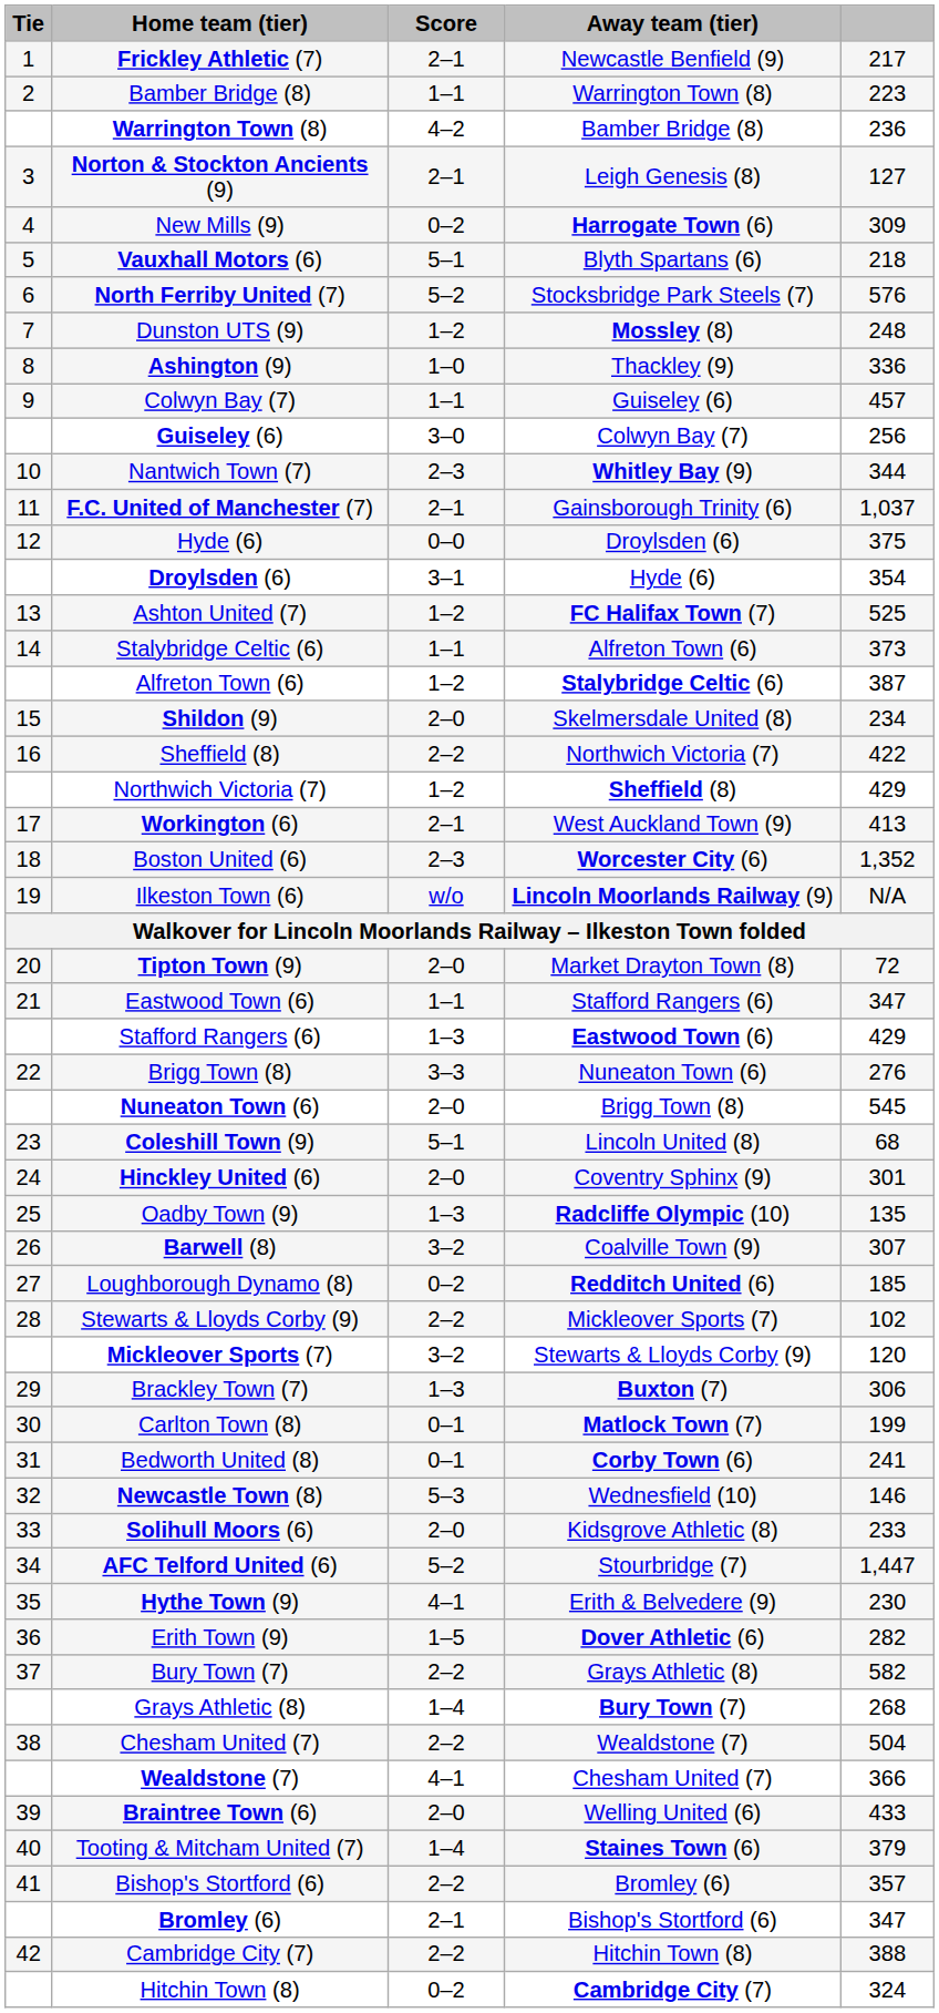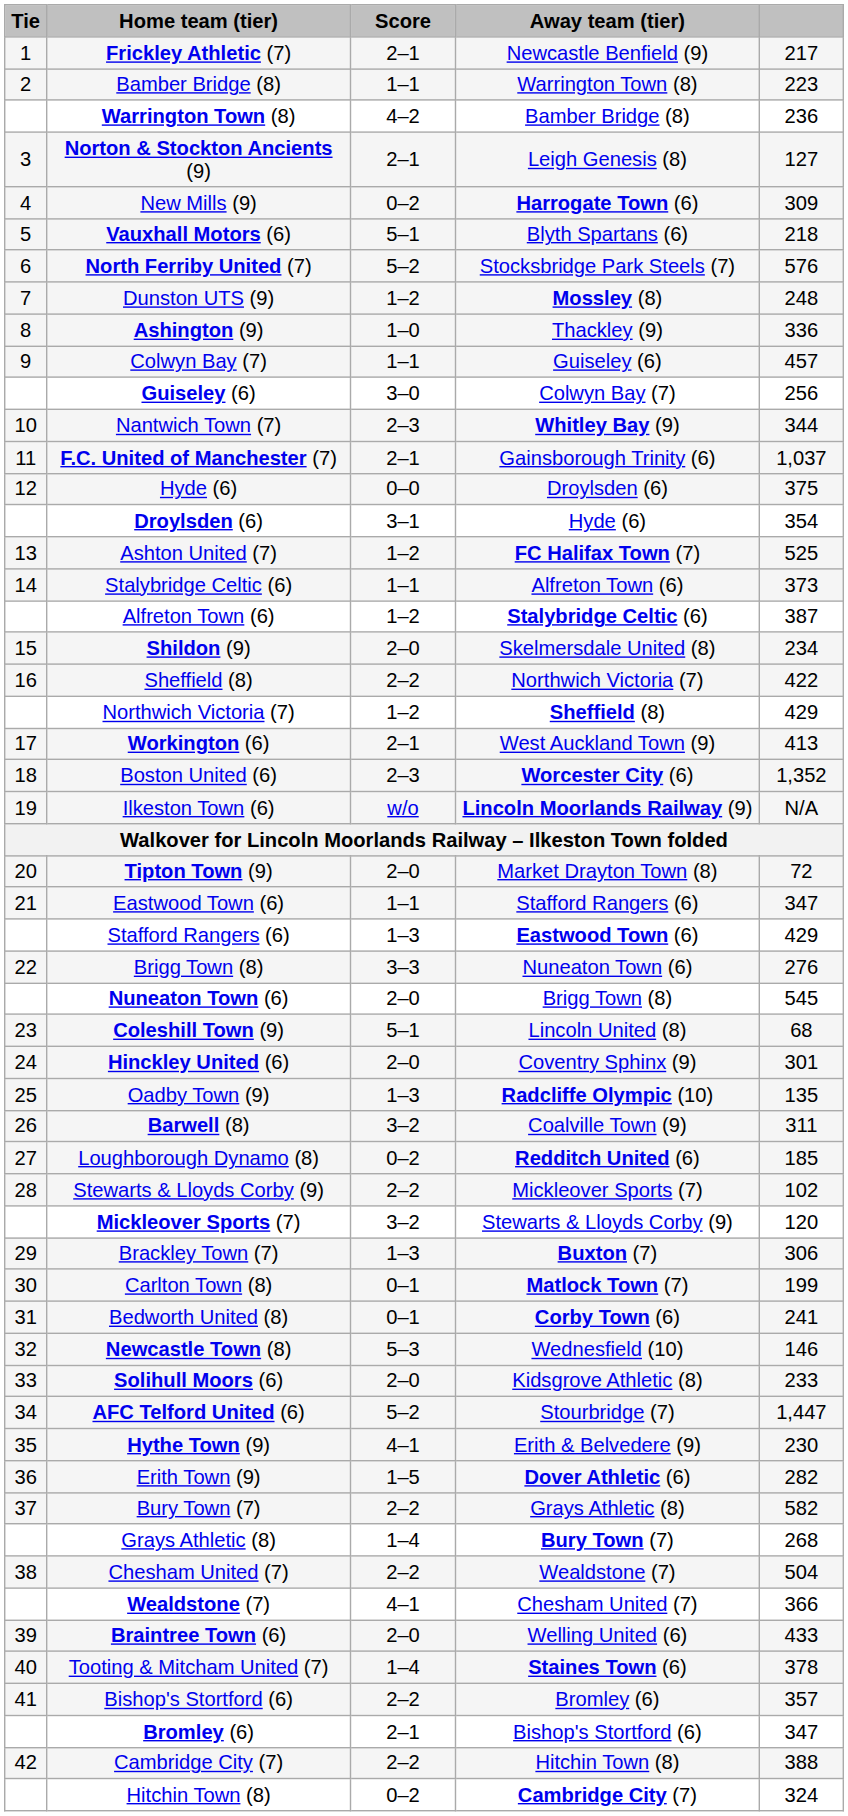Barwell (8) | column 5: 307 -> 311
Tooting & Mitcham United (7) | column 5: 379 -> 378
